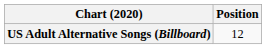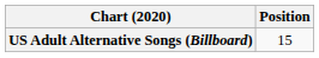US Adult Alternative Songs (Billboard) | Position: 12 -> 15
